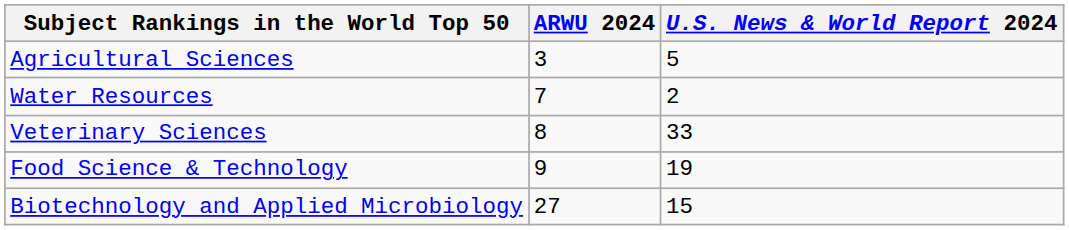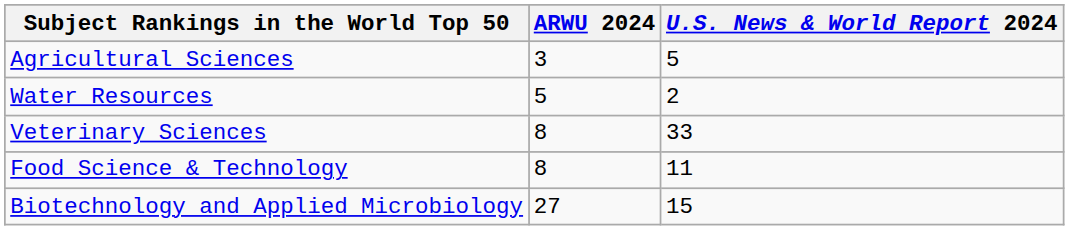Water Resources | ARWU 2024: 7 -> 5
Food Science & Technology | ARWU 2024: 9 -> 8
Food Science & Technology | U.S. News & World Report 2024: 19 -> 11
